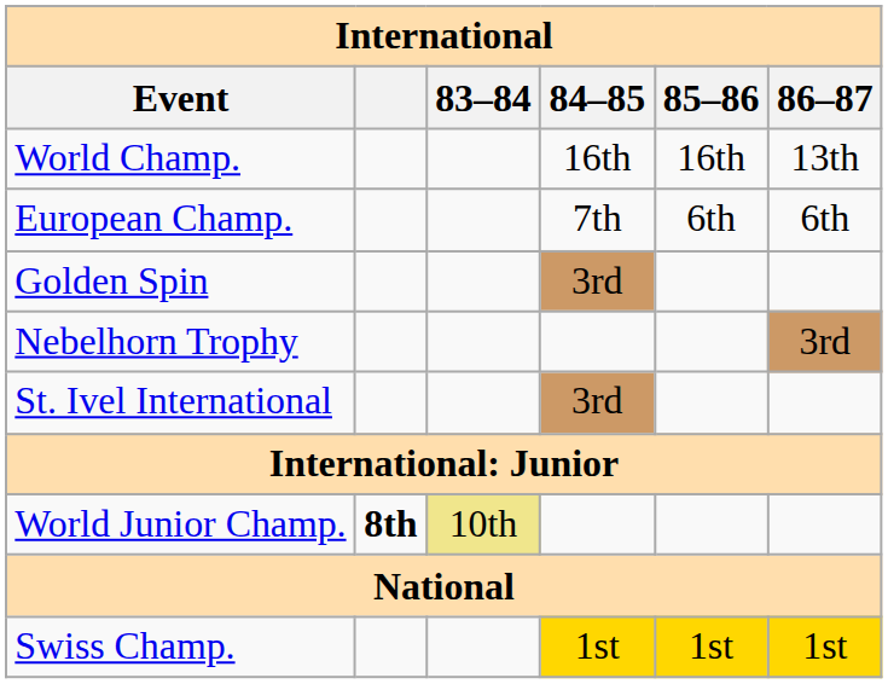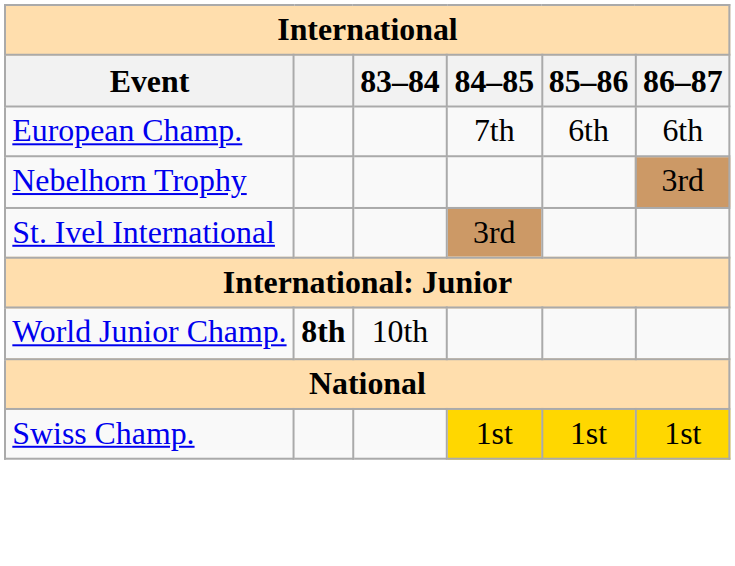- row: World Champ. | 16th | 16th | 13th
- row: Golden Spin | 3rd
World Junior Champ. | 83–84: khaki background -> no background
